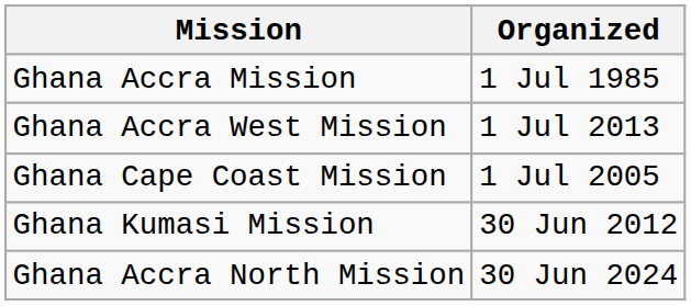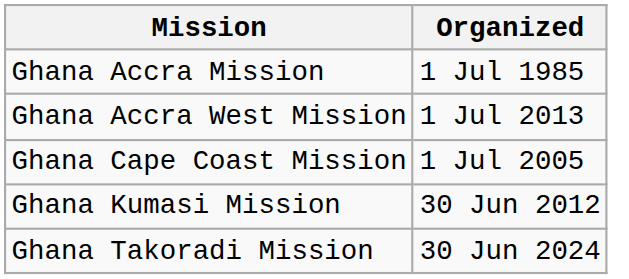- row: Ghana Accra North Mission | 30 Jun 2024
+ row: Ghana Takoradi Mission | 30 Jun 2024
